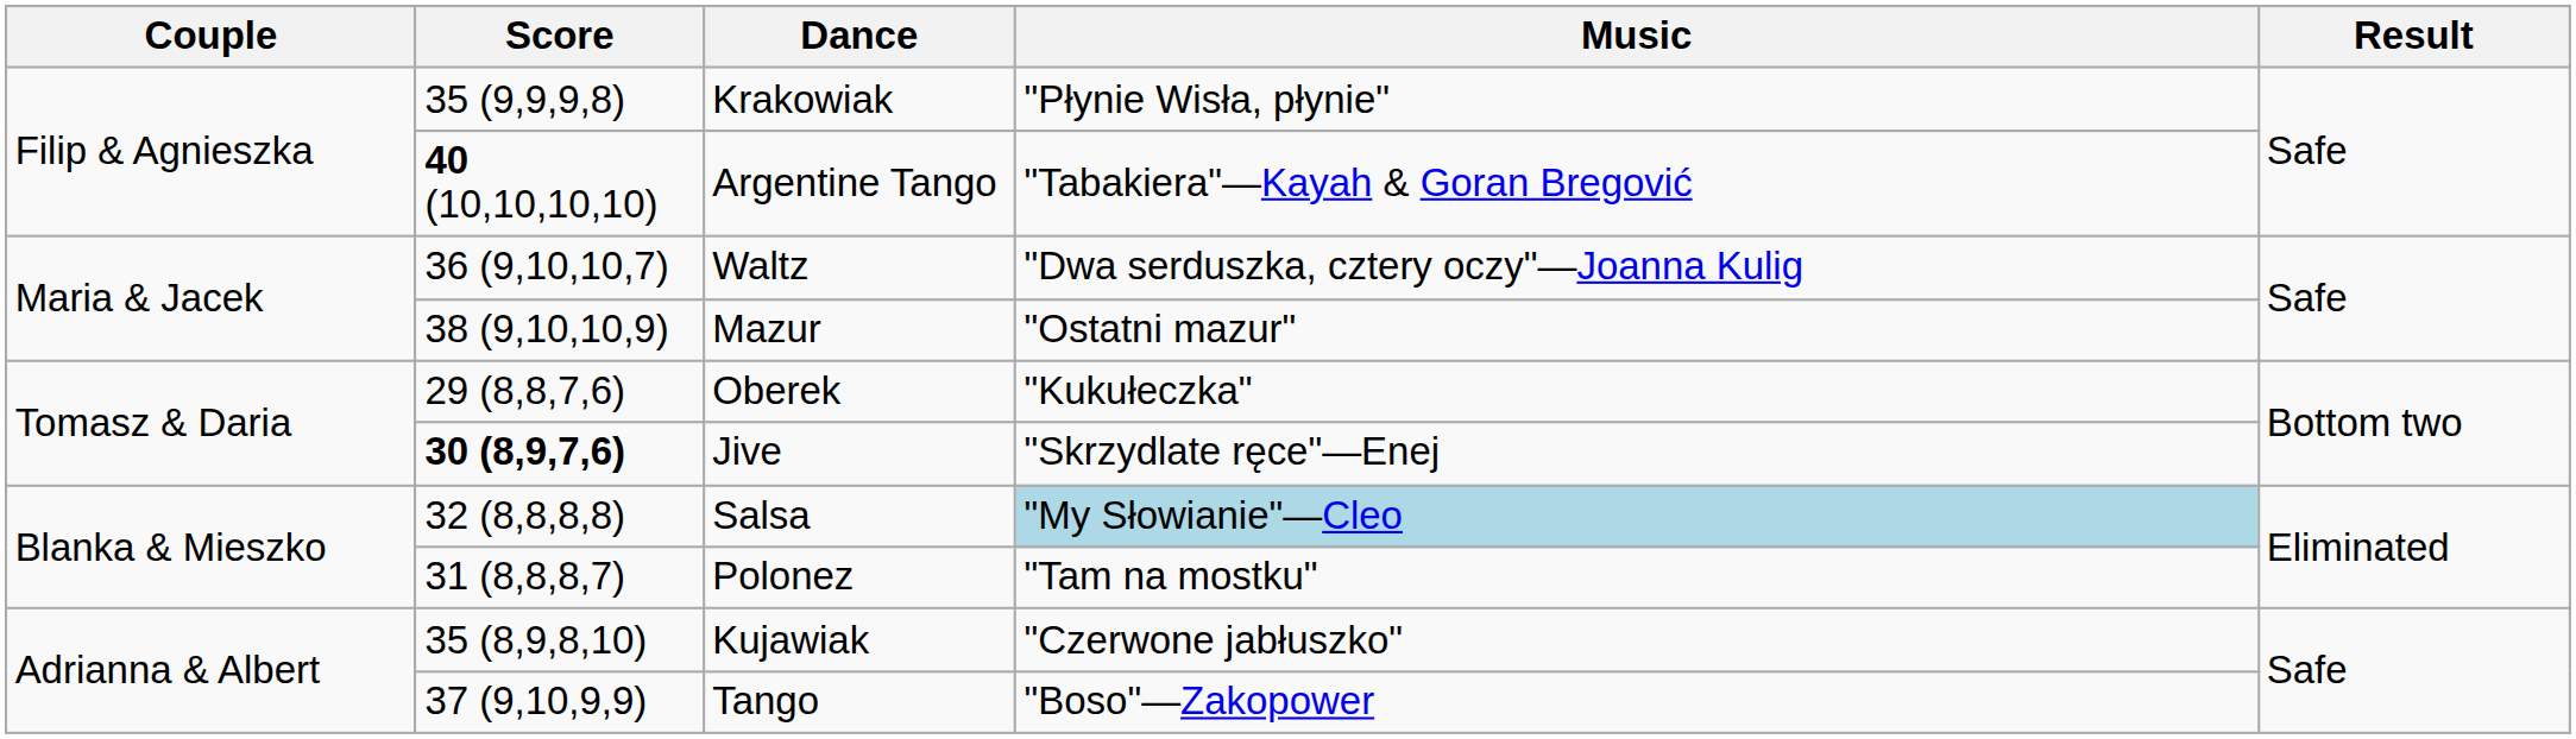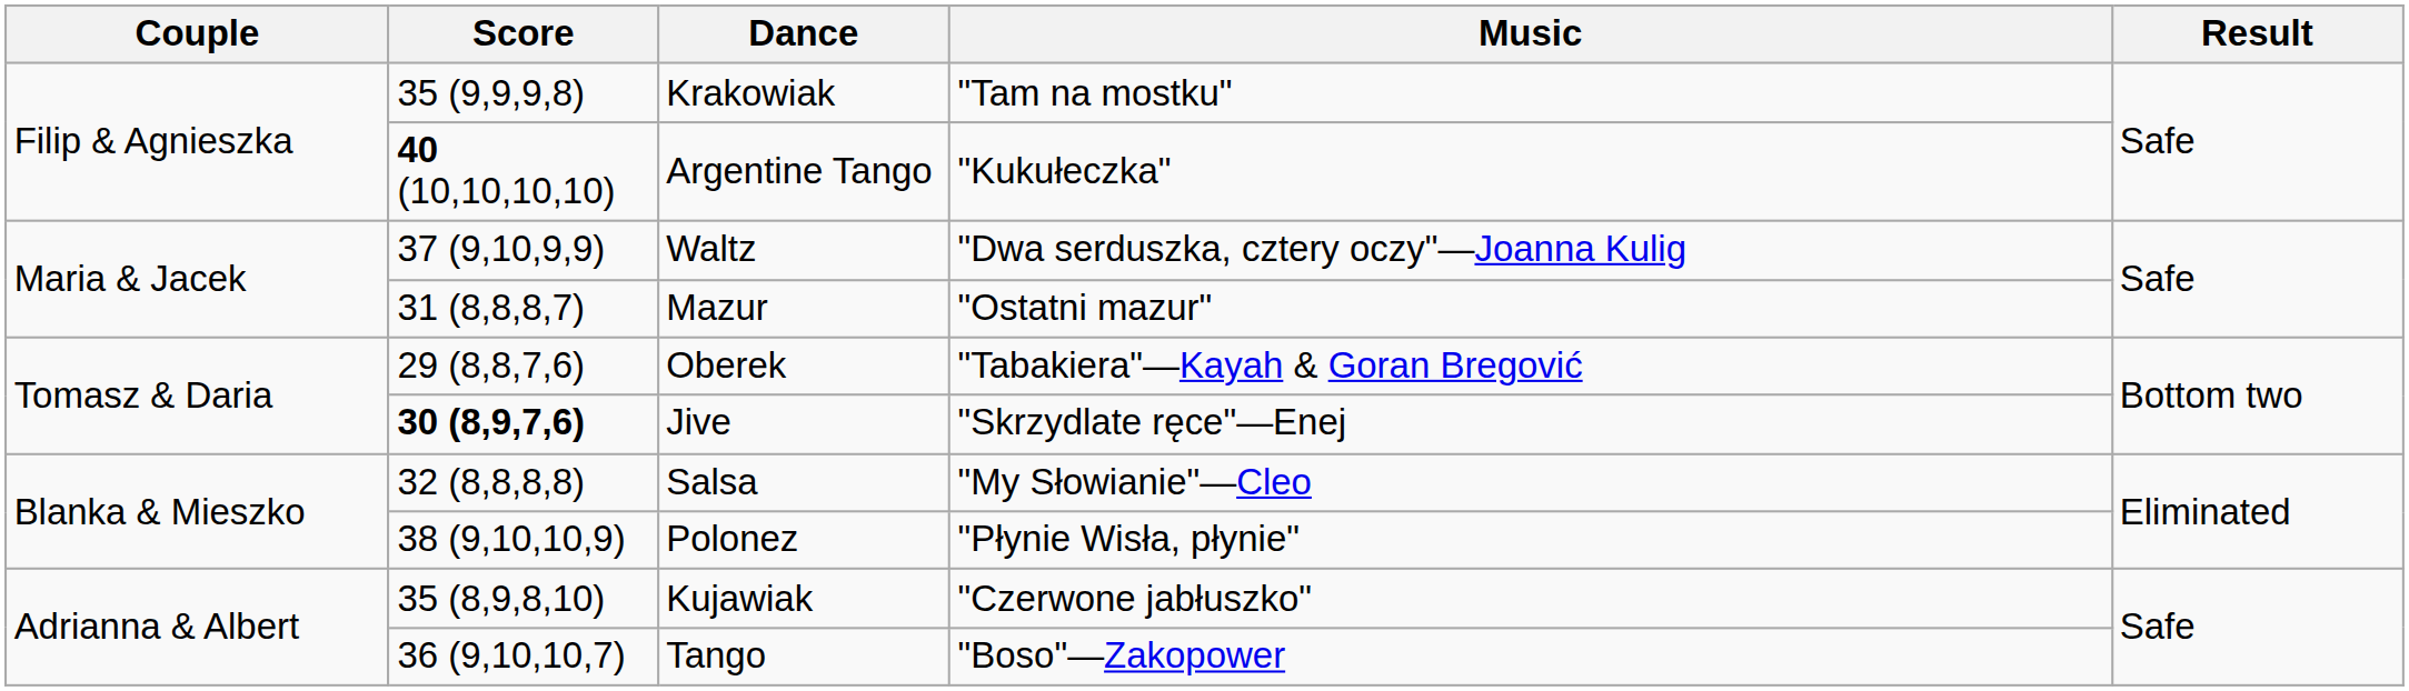Krakowiak | Music: "Płynie Wisła, płynie" -> "Tam na mostku"
Argentine Tango | Music: "Tabakiera"—Kayah & Goran Bregović -> "Kukułeczka"
Waltz | Score: 36 (9,10,10,7) -> 37 (9,10,9,9)
Mazur | Score: 38 (9,10,10,9) -> 31 (8,8,8,7)
Oberek | Music: "Kukułeczka" -> "Tabakiera"—Kayah & Goran Bregović
Salsa | Music: lightblue background -> no background
Polonez | Score: 31 (8,8,8,7) -> 38 (9,10,10,9)
Polonez | Music: "Tam na mostku" -> "Płynie Wisła, płynie"
Tango | Score: 37 (9,10,9,9) -> 36 (9,10,10,7)
